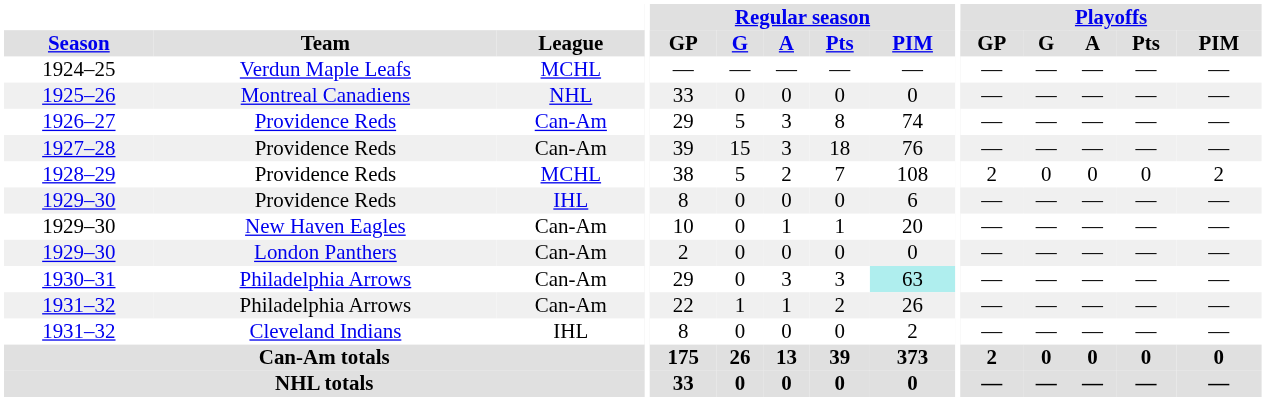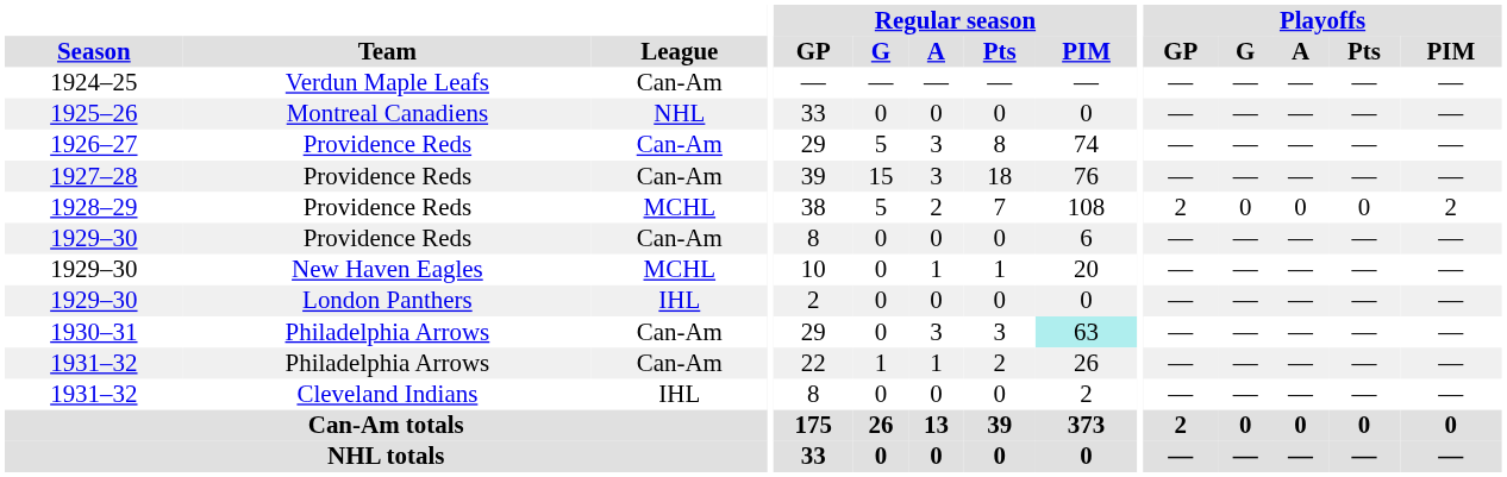1924–25 | League: MCHL -> Can-Am
1929–30 / Providence Reds | League: IHL -> Can-Am
1929–30 / New Haven Eagles | League: Can-Am -> MCHL
1929–30 / London Panthers | League: Can-Am -> IHL
